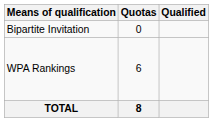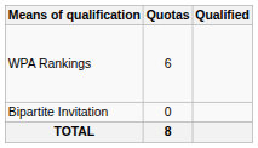rows swapped: WPA Rankings <-> Bipartite Invitation
